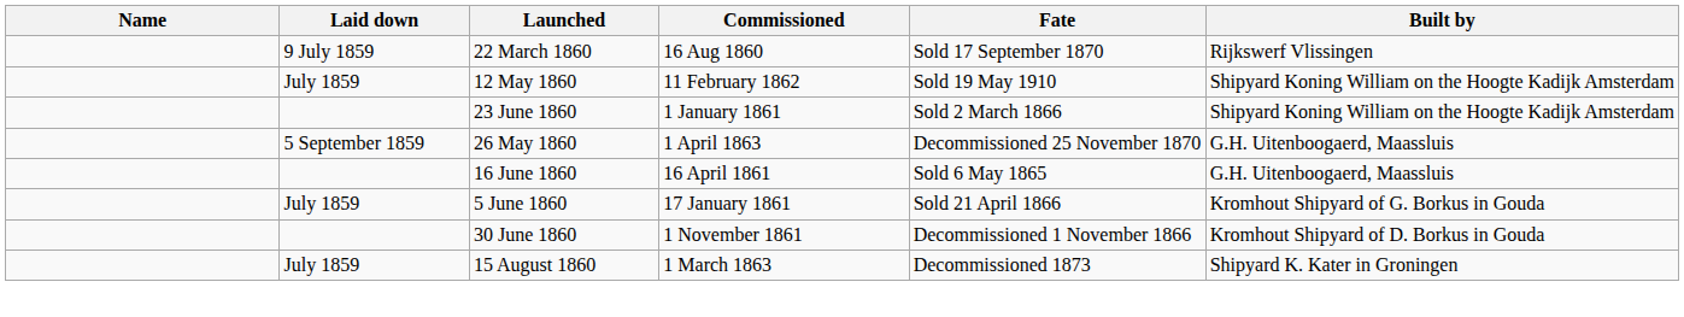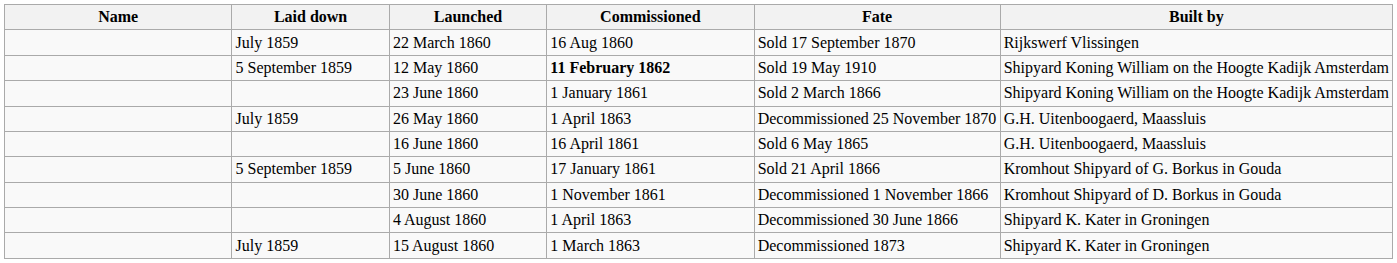22 March 1860 | Laid down: 9 July 1859 -> July 1859
12 May 1860 | Laid down: July 1859 -> 5 September 1859
12 May 1860 | Commissioned: normal -> bold
26 May 1860 | Laid down: 5 September 1859 -> July 1859
5 June 1860 | Laid down: July 1859 -> 5 September 1859
+ row: 4 August 1860 | 1 April 1863 | Decommissioned 30 June 1866 | Shipyard K. Kater in Groningen
